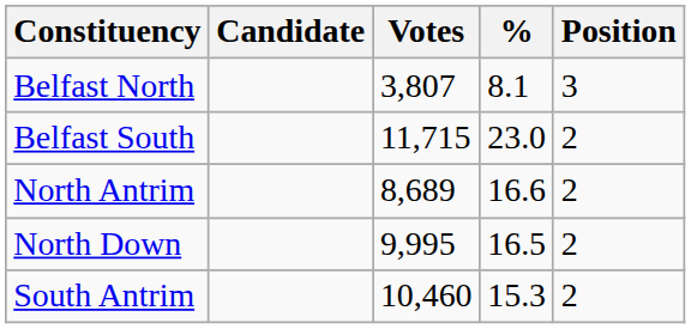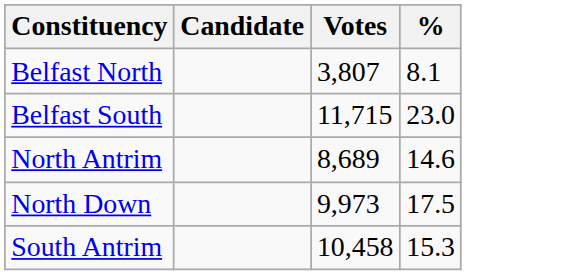- column: Position | 3 | 2 | 2 | 2 | 2
North Antrim | %: 16.6 -> 14.6
North Down | Votes: 9,995 -> 9,973
North Down | %: 16.5 -> 17.5
South Antrim | Votes: 10,460 -> 10,458
